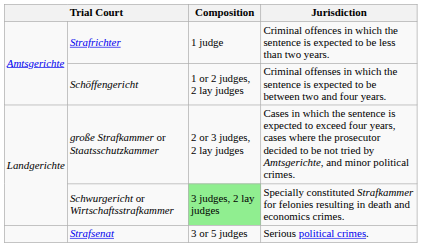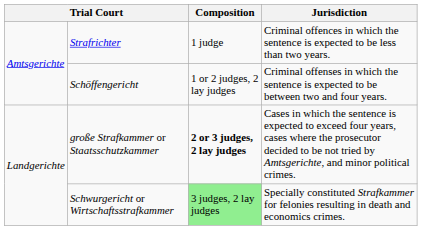große Strafkammer or Staatsschutzkammer | Composition: normal -> bold
- row: Strafsenat | 3 or 5 judges | Serious political crimes.
